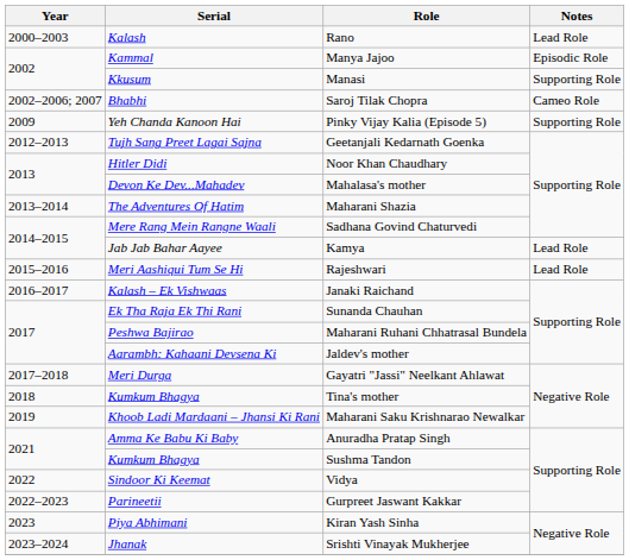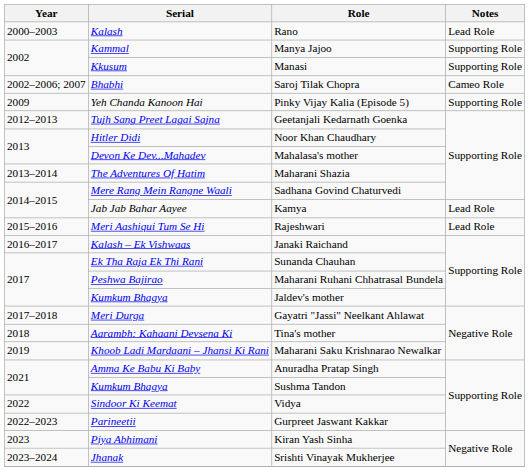Manya Jajoo | Notes: Episodic Role -> Supporting Role
Jaldev's mother | Serial: Aarambh: Kahaani Devsena Ki -> Kumkum Bhagya
Tina's mother | Serial: Kumkum Bhagya -> Aarambh: Kahaani Devsena Ki
